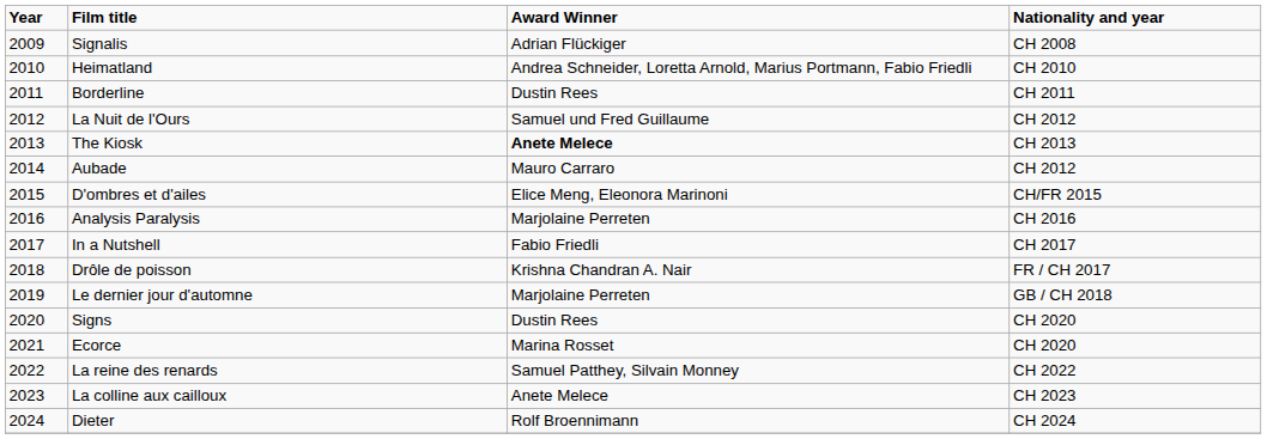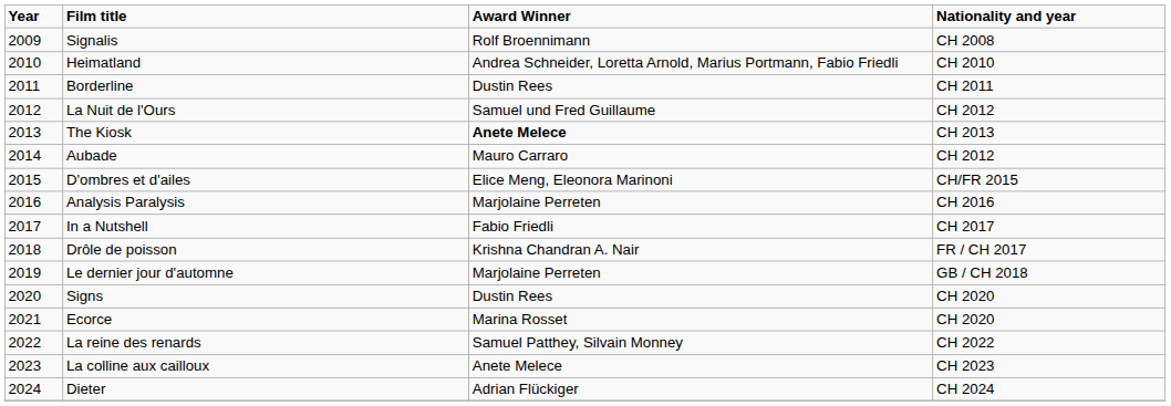Signalis | Award Winner: Adrian Flückiger -> Rolf Broennimann
Dieter | Award Winner: Rolf Broennimann -> Adrian Flückiger
